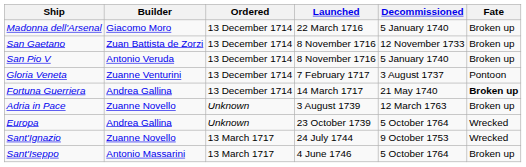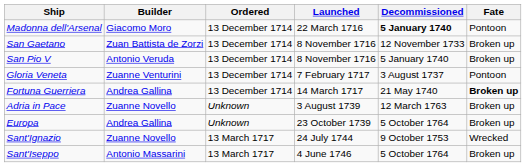Madonna dell'Arsenal | Decommissioned: normal -> bold
Madonna dell'Arsenal | Fate: Broken up -> Pontoon
Europa | Fate: Wrecked -> Broken up
